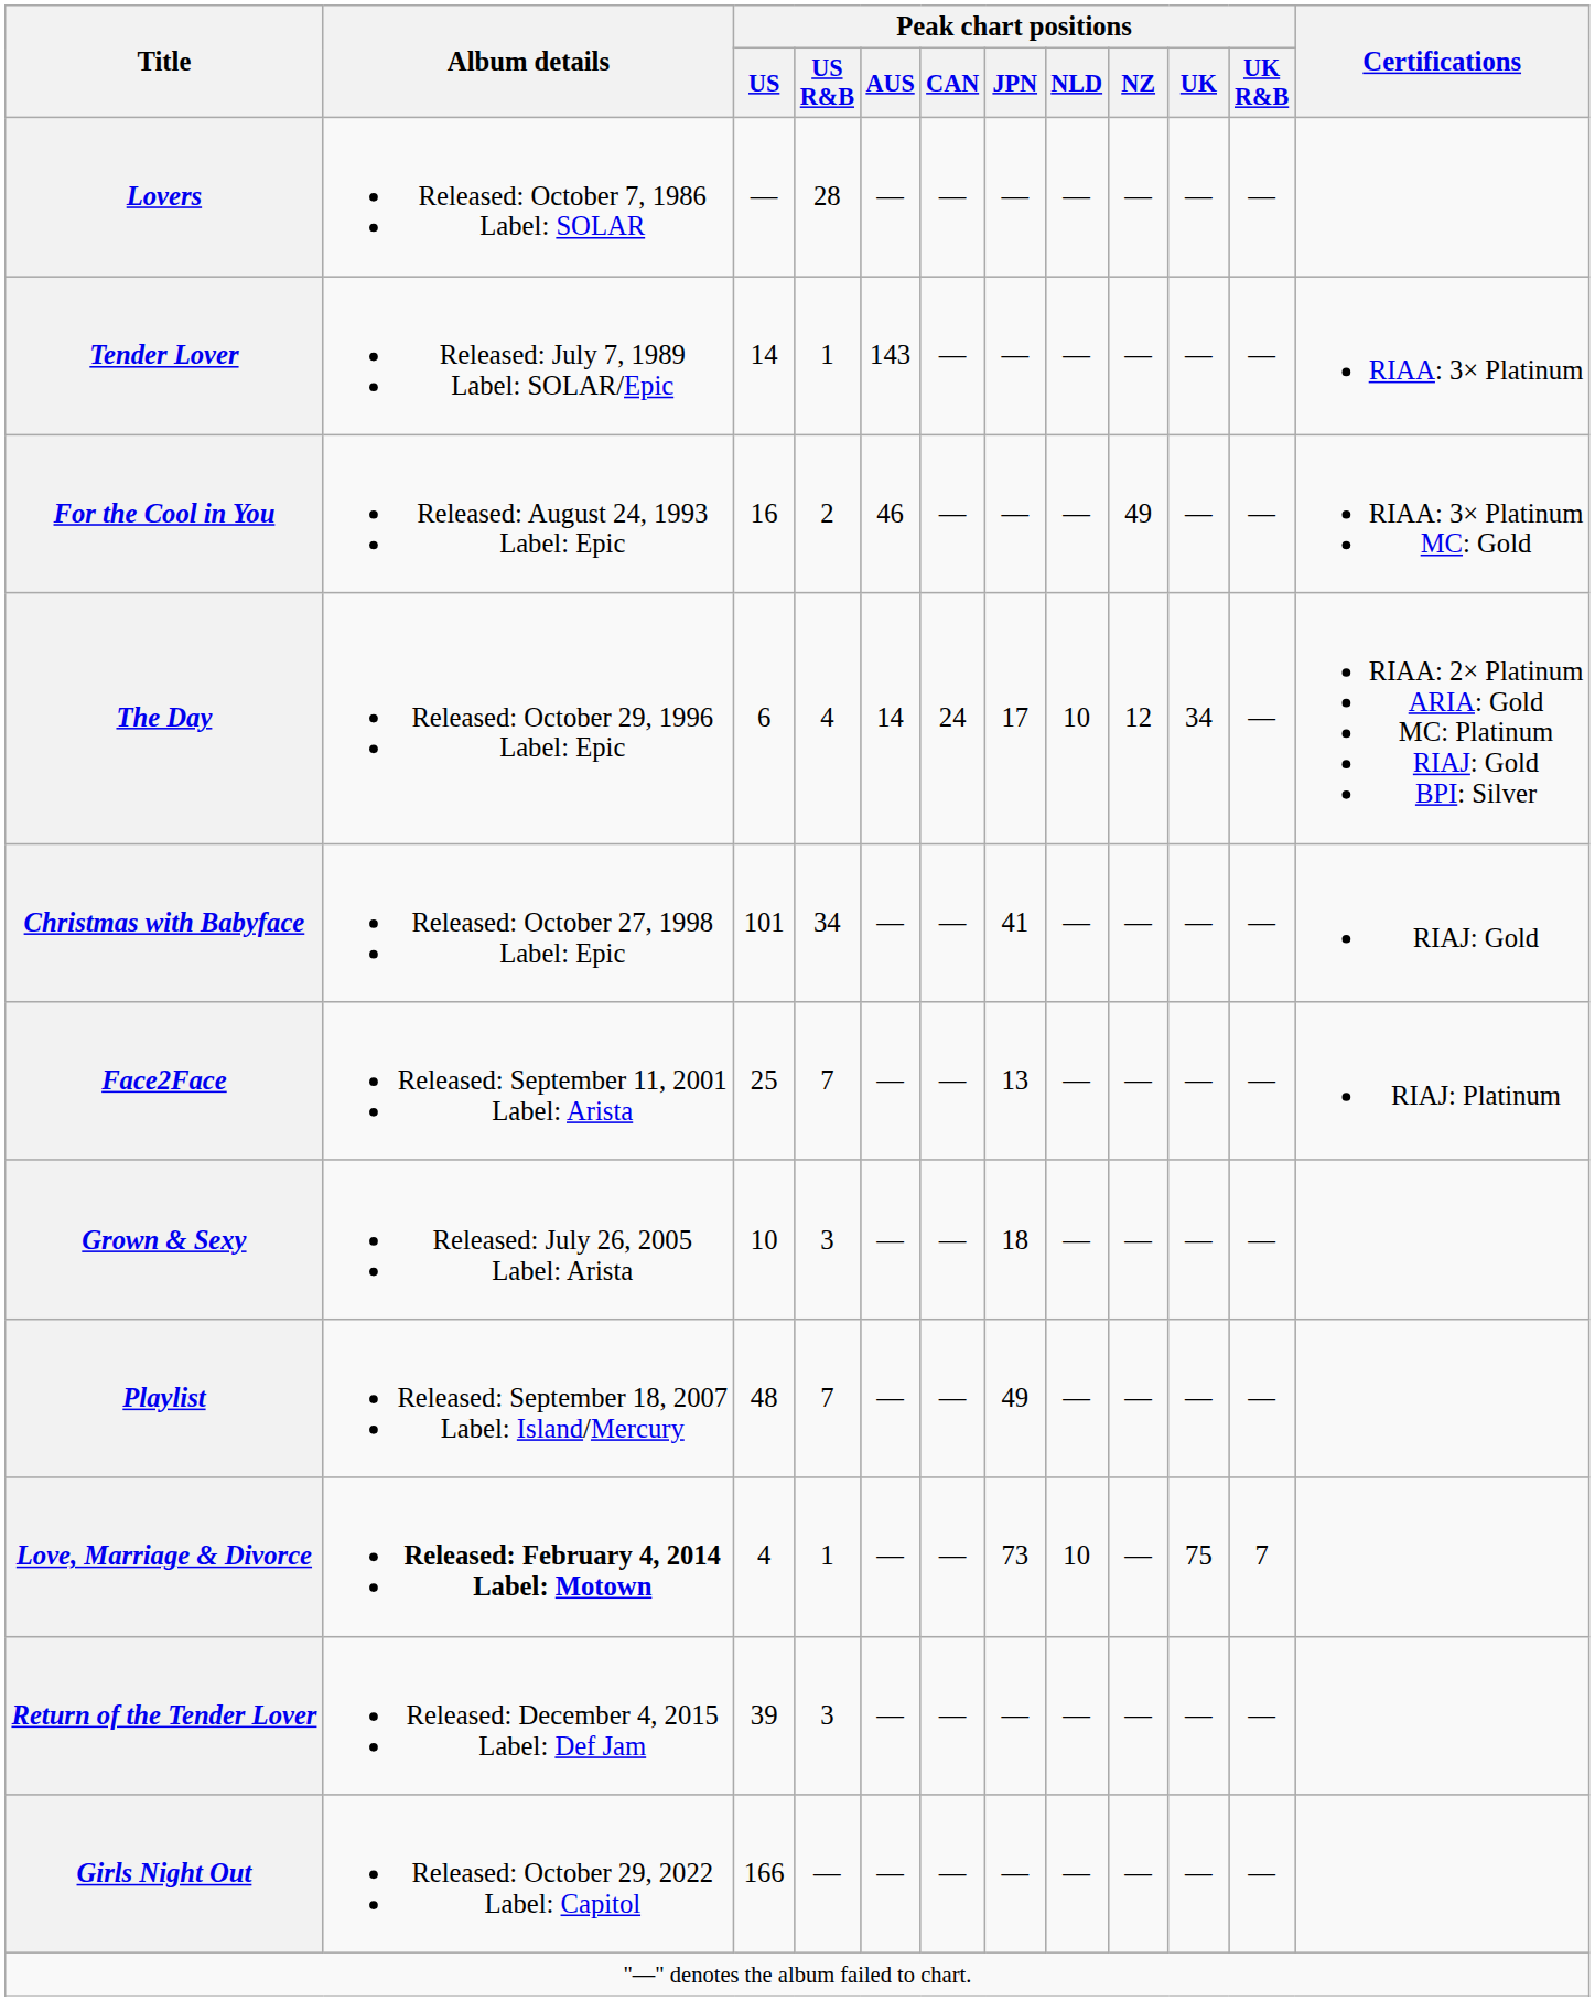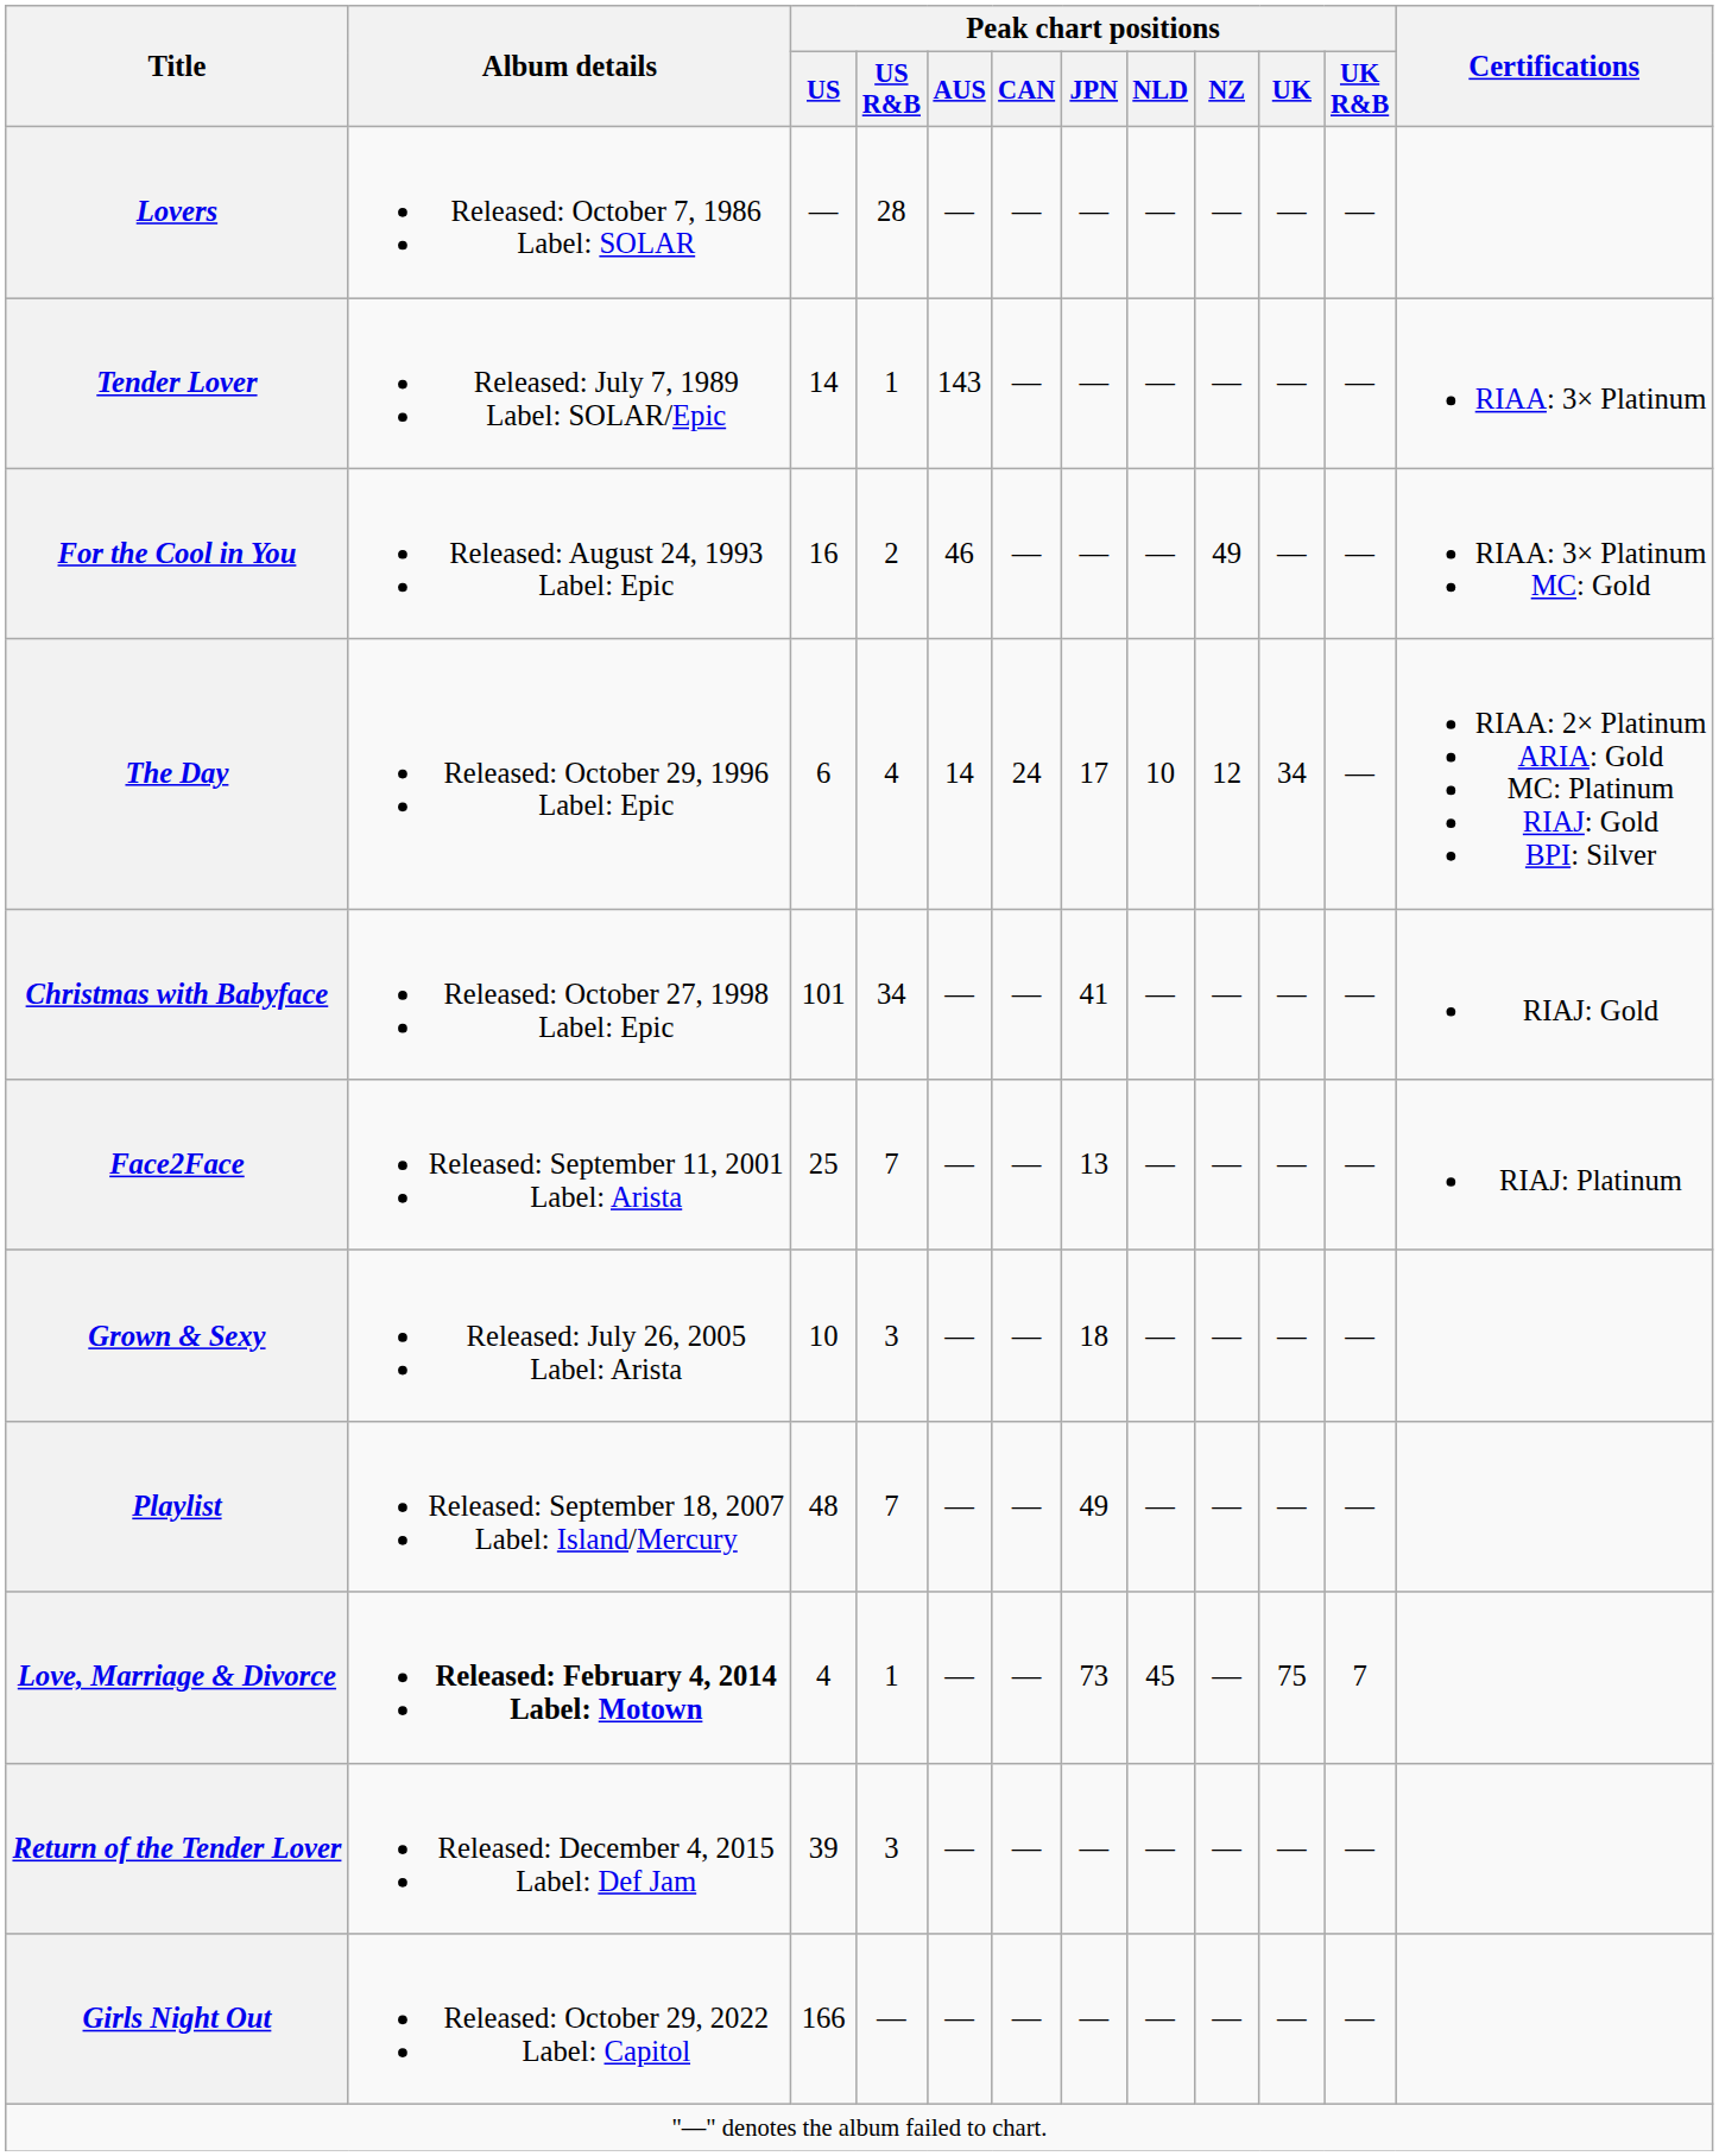Love, Marriage & Divorce | Peak chart positions / NLD: 10 -> 45
